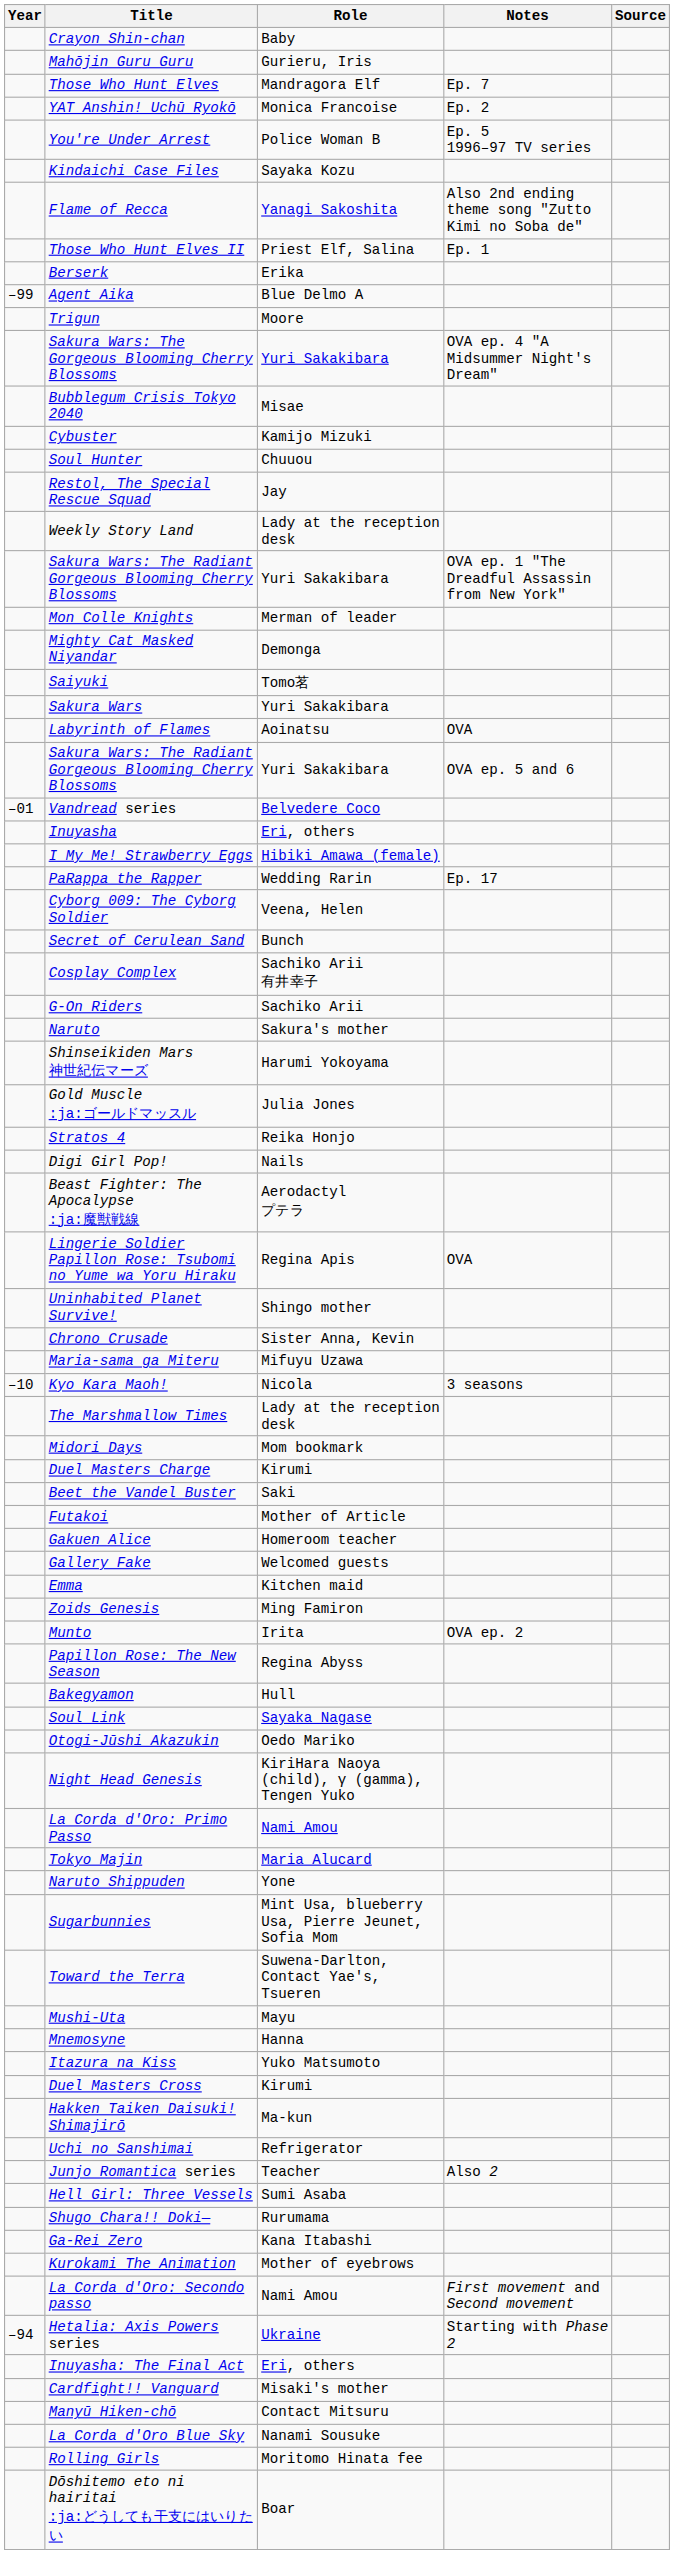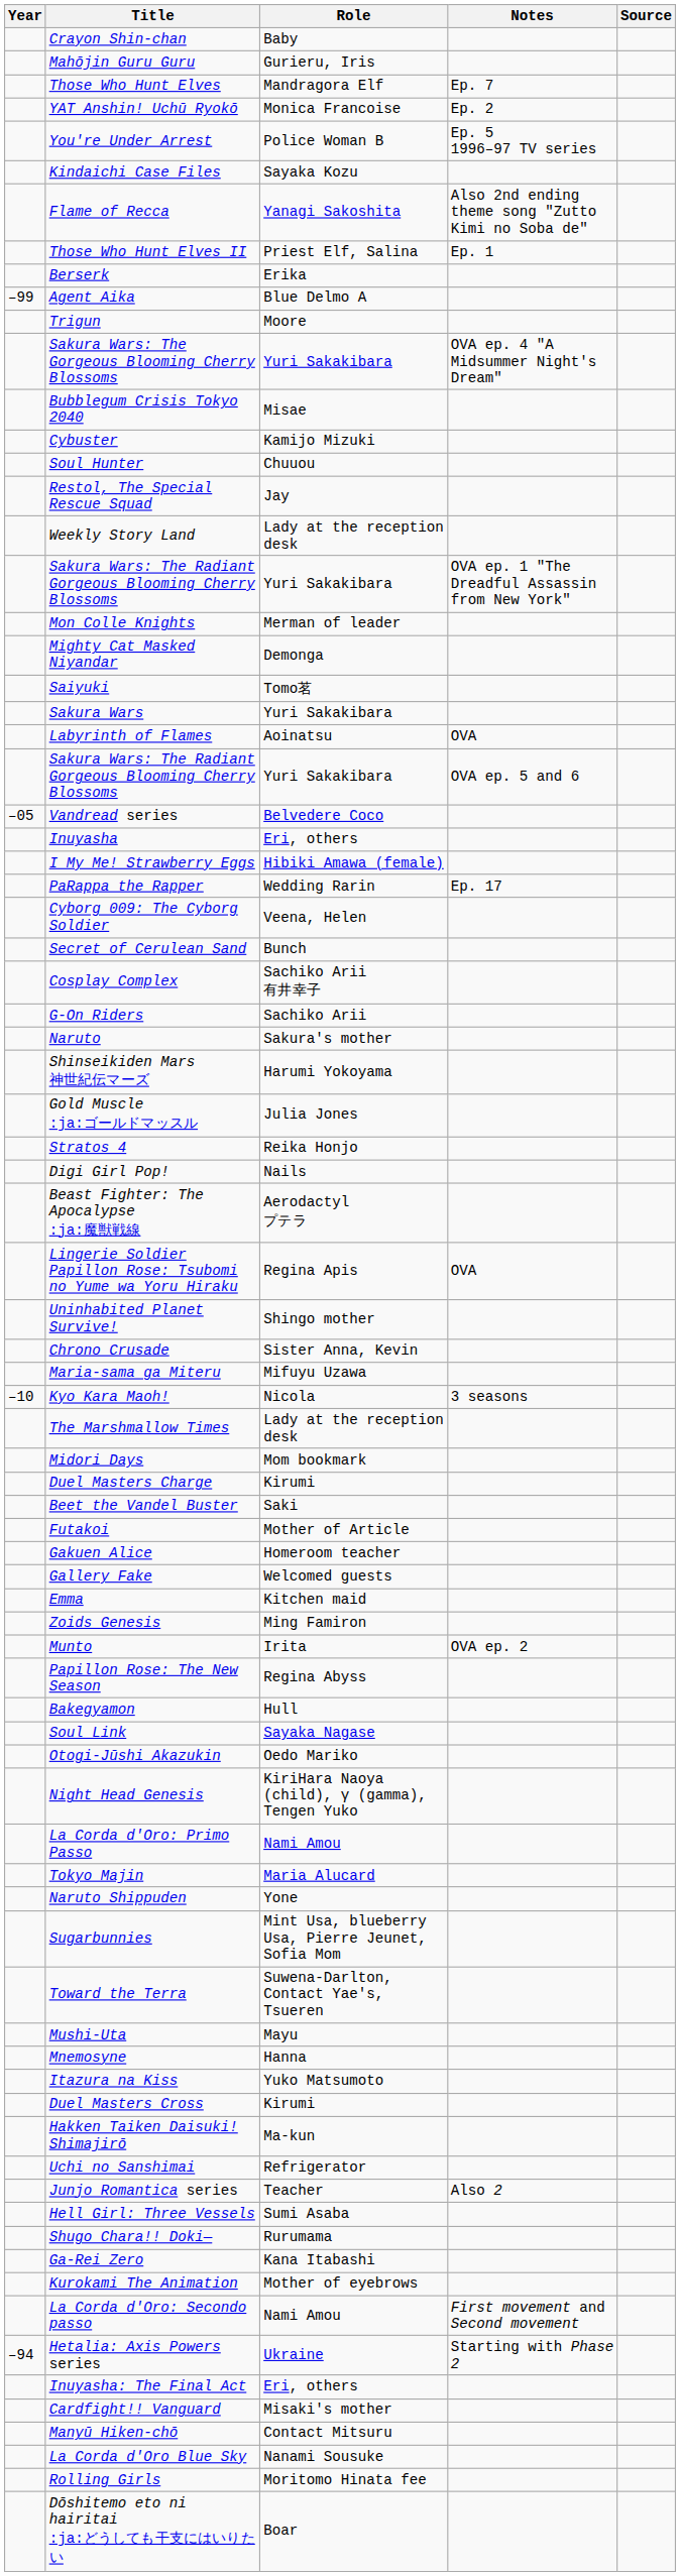Vandread series | Year: –01 -> –05
